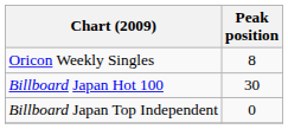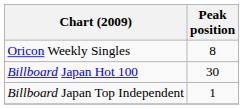Billboard Japan Top Independent | Peak position: 0 -> 1
